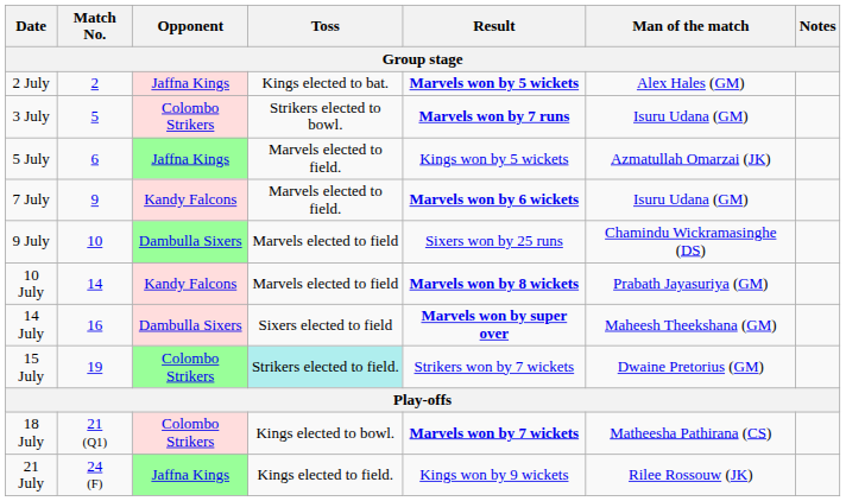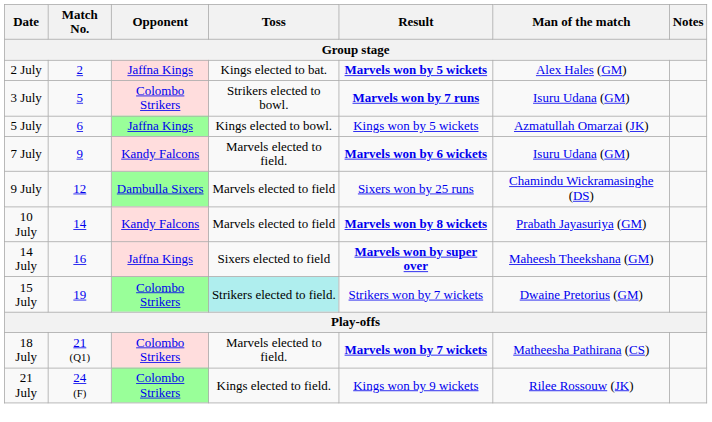5 July | Toss: Marvels elected to field. -> Kings elected to bowl.
9 July | Match No.: 10 -> 12
14 July | Opponent: Dambulla Sixers -> Jaffna Kings
18 July | Toss: Kings elected to bowl. -> Marvels elected to field.
21 July | Opponent: Jaffna Kings -> Colombo Strikers
